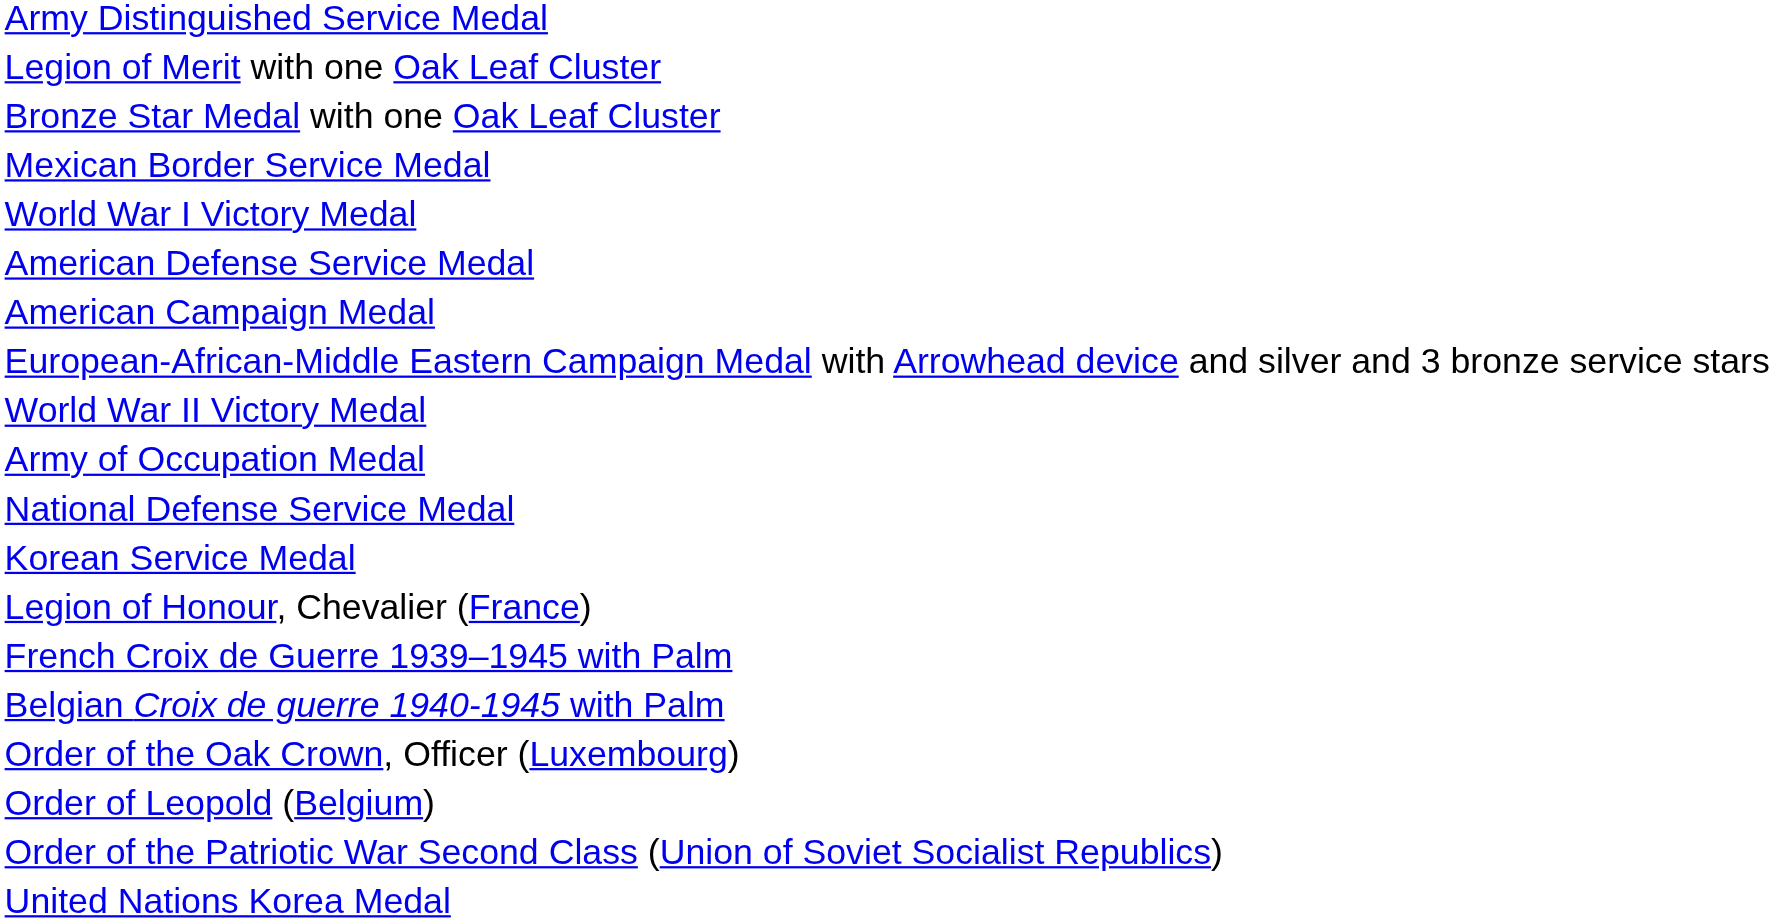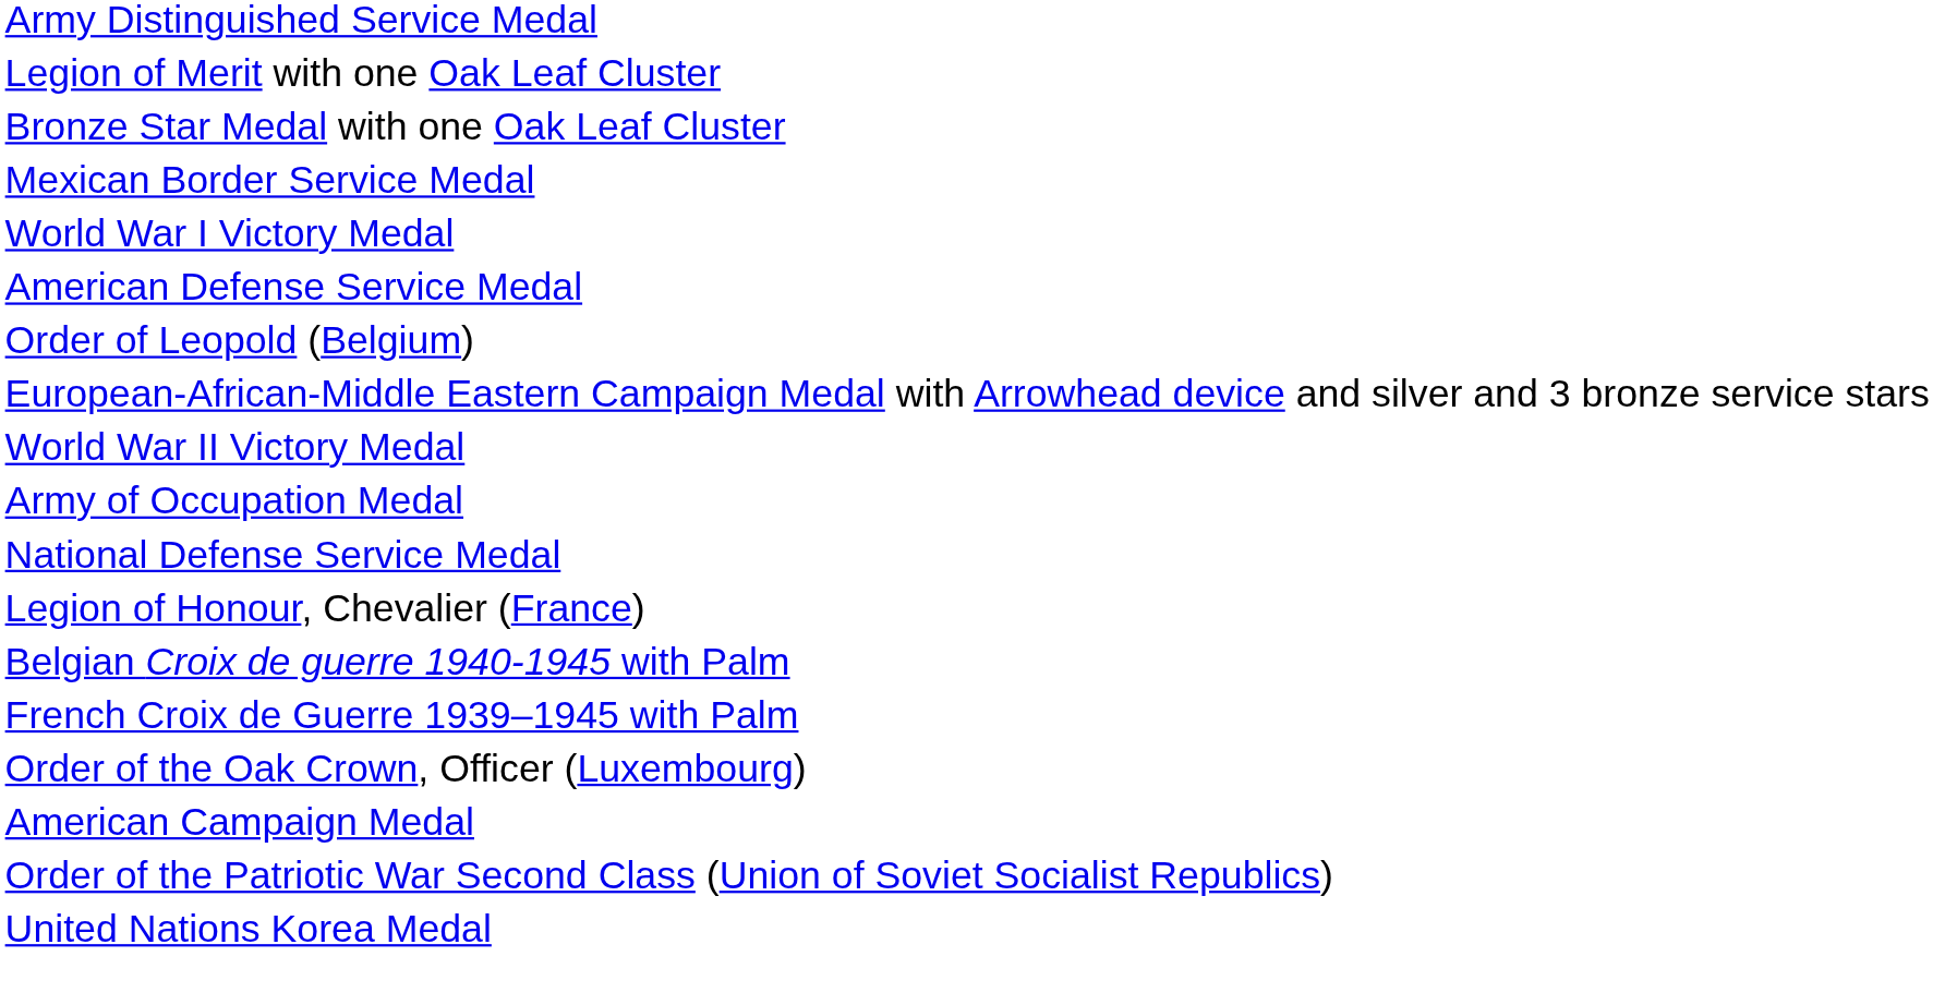rows swapped: American Campaign Medal <-> Order of Leopold (Belgium)
- row: Korean Service Medal
rows swapped: French Croix de Guerre 1939–1945 with Palm <-> Belgian Croix de guerre 1940-1945 with Palm
